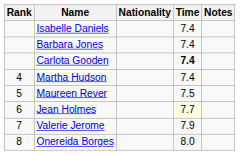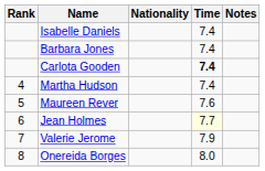Maureen Rever | Time: 7.5 -> 7.6
